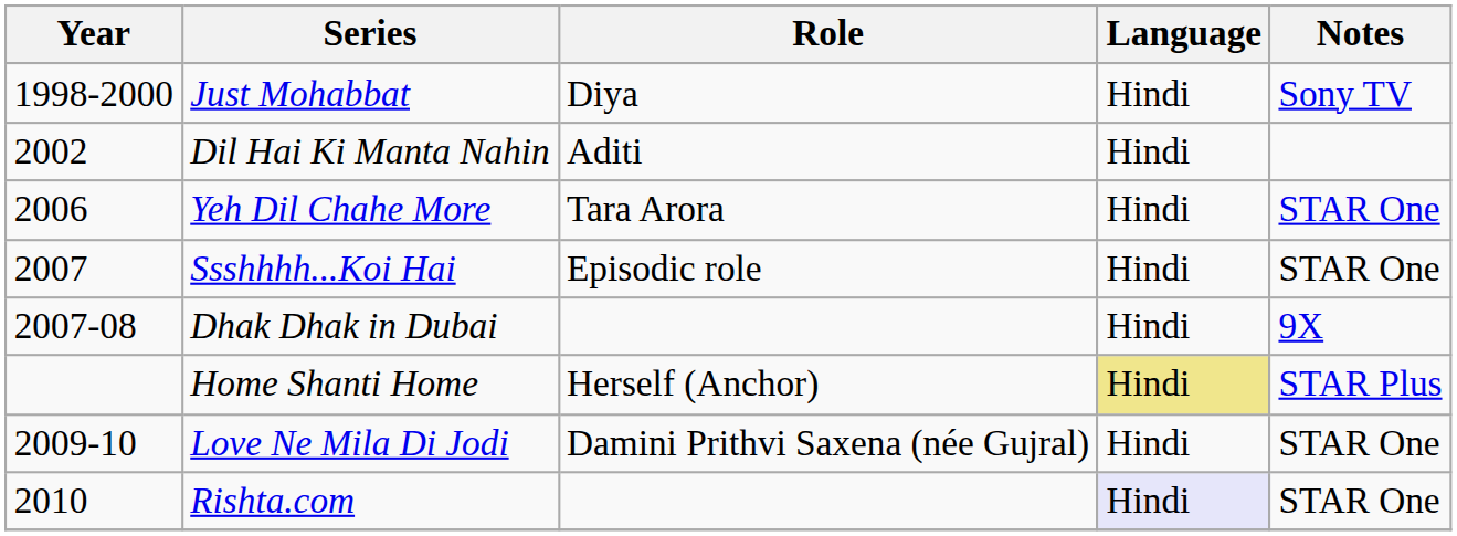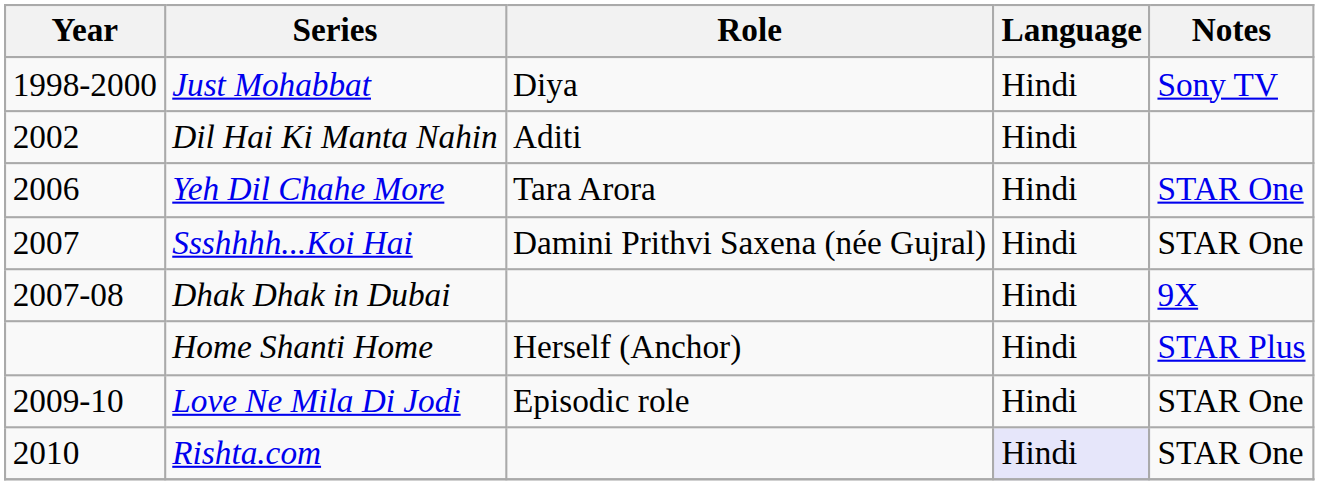Ssshhhh...Koi Hai | Role: Episodic role -> Damini Prithvi Saxena (née Gujral)
Home Shanti Home | Language: khaki background -> no background
Love Ne Mila Di Jodi | Role: Damini Prithvi Saxena (née Gujral) -> Episodic role
